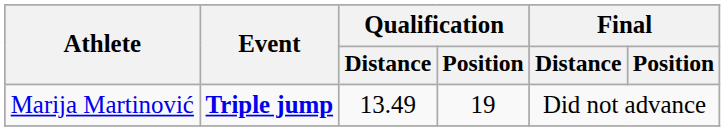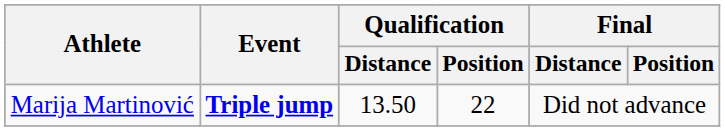Marija Martinović | Qualification / Distance: 13.49 -> 13.50
Marija Martinović | Qualification / Position: 19 -> 22
